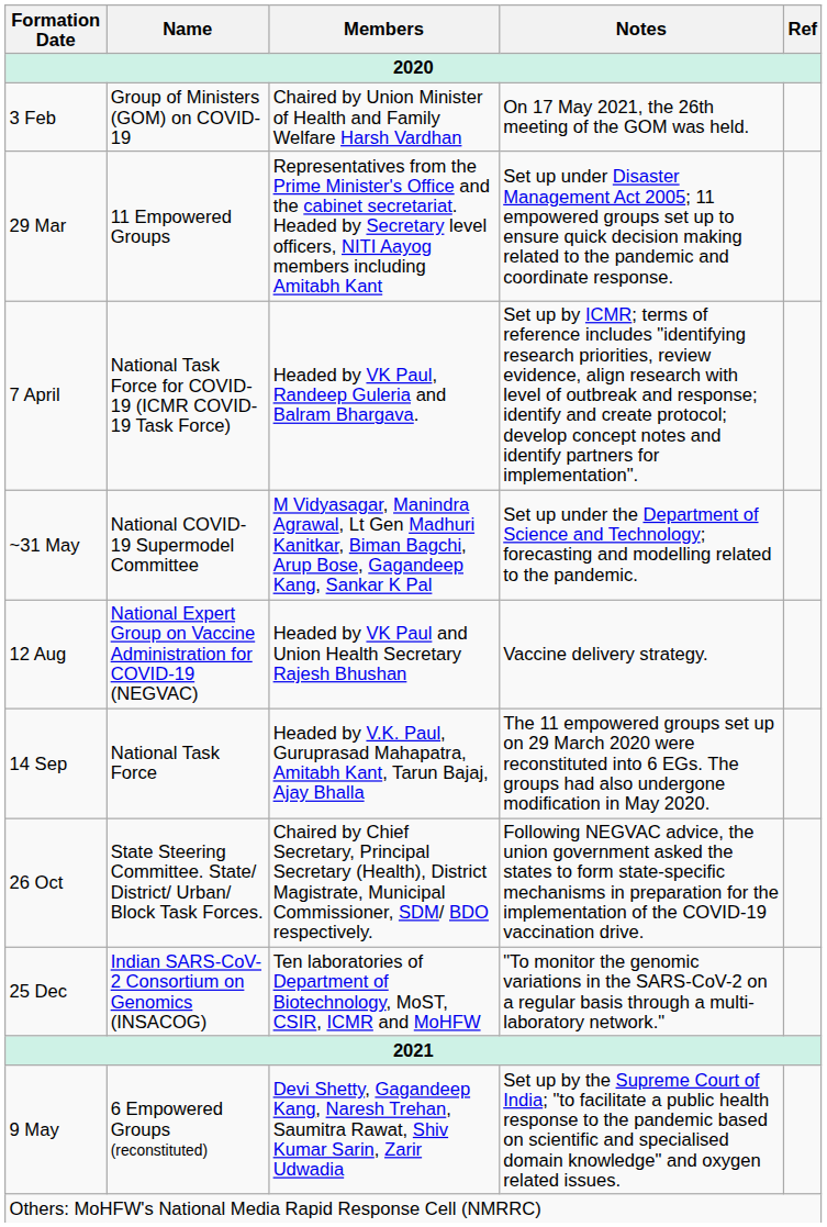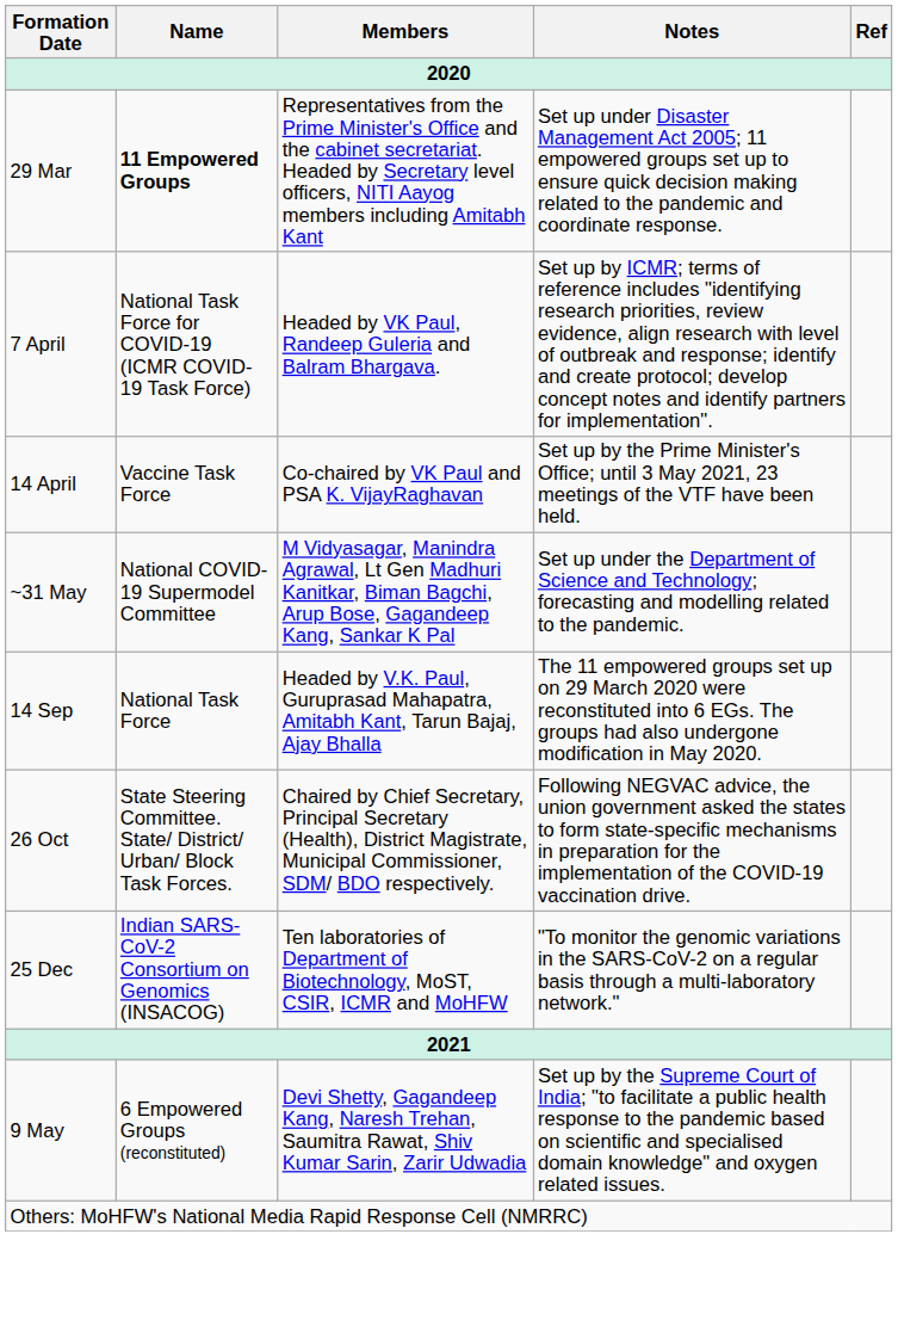- row: 3 Feb | Group of Ministers (GOM) on COVID-19 | Chaired by Union Minister of Health and Family Welfare Harsh Vardhan | On 17 May 2021, the 26th meeting of the GOM was held.
29 Mar | Name: normal -> bold
+ row: 14 April | Vaccine Task Force | Co-chaired by VK Paul and PSA K. VijayRaghavan | Set up by the Prime Minister's Office; until 3 May 2021, 23 meetings of the VTF have been held.
- row: 12 Aug | National Expert Group on Vaccine Administration for COVID-19 (NEGVAC) | Headed by VK Paul and Union Health Secretary Rajesh Bhushan | Vaccine delivery strategy.
